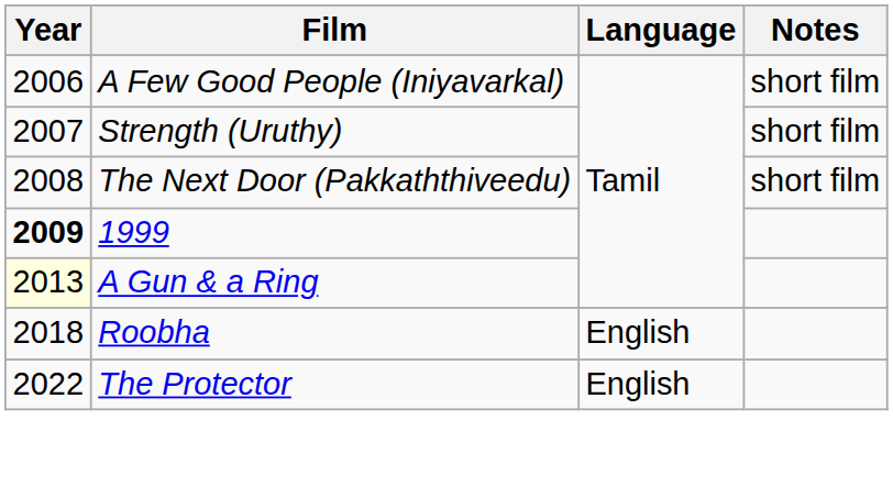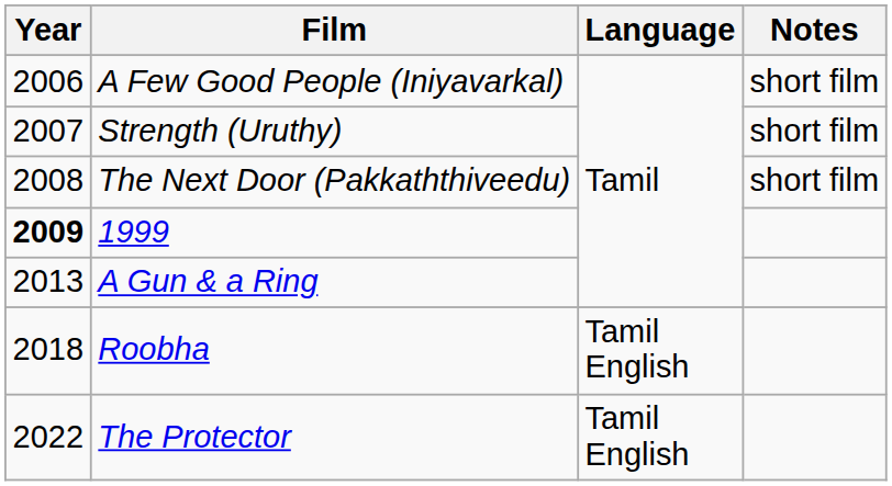A Gun & a Ring | Year: lightyellow background -> no background
Roobha | Language: English -> Tamil English
The Protector | Language: English -> Tamil English
